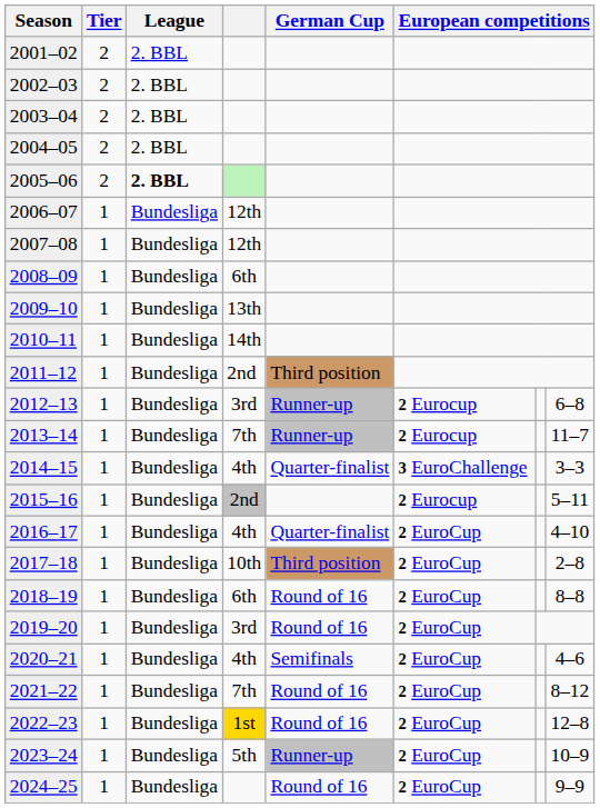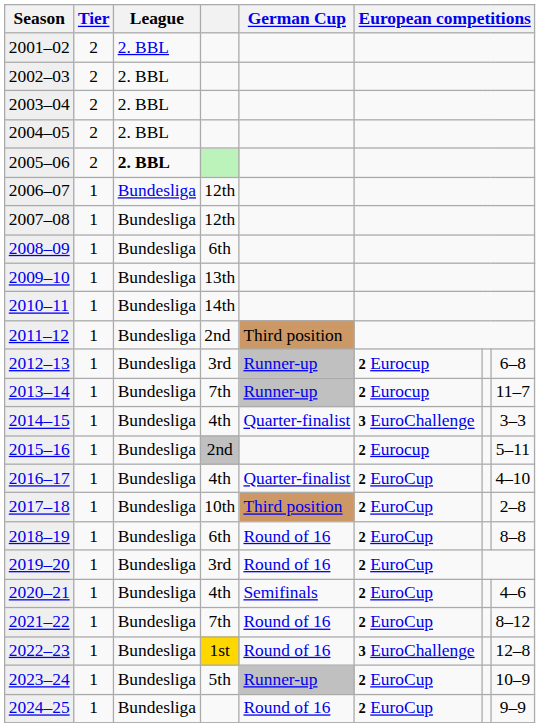2022–23 | column 6: 2 EuroCup -> 3 EuroChallenge
